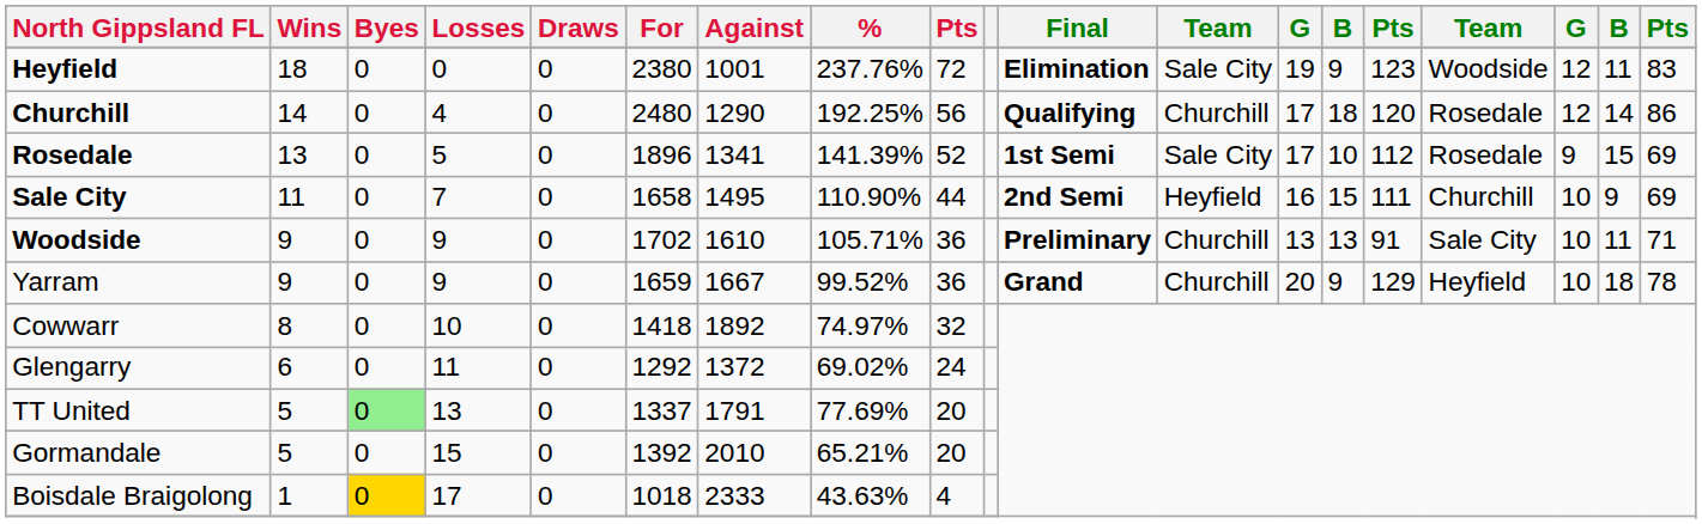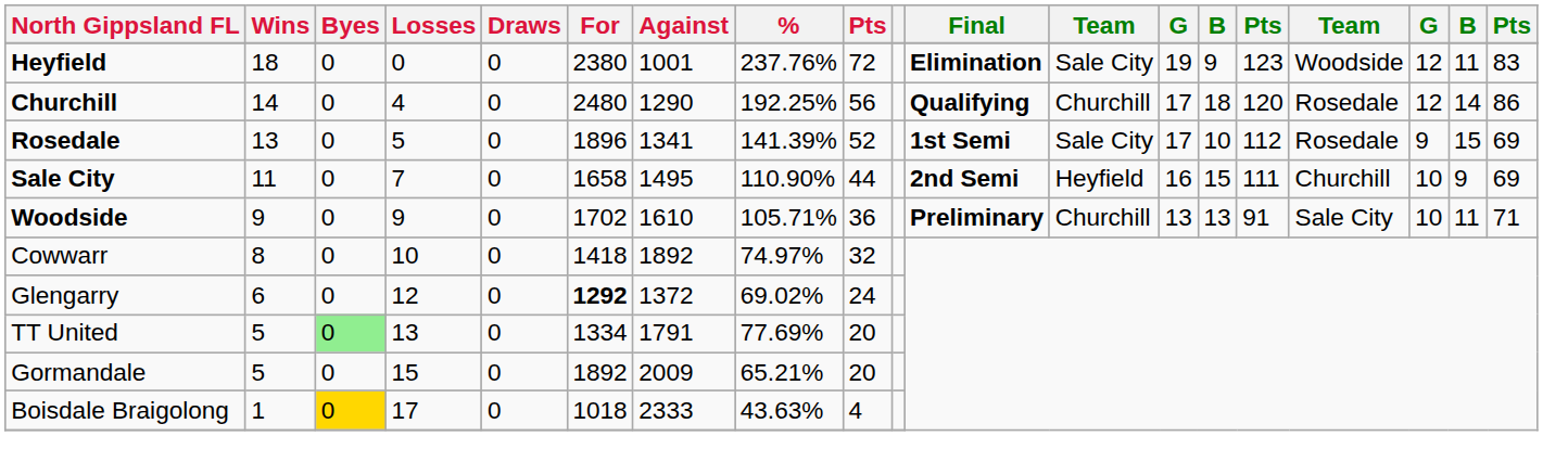- row: Yarram | 9 | 0 | 9 | 0 | 1659 | 1667 | 99.52% | 36 | Grand | Churchill | 20 | 9 | 129 | Heyfield | 10 | 18 | 78
Glengarry | Losses: 11 -> 12
Glengarry | For: normal -> bold
TT United | For: 1337 -> 1334
Gormandale | For: 1392 -> 1892
Gormandale | Against: 2010 -> 2009
